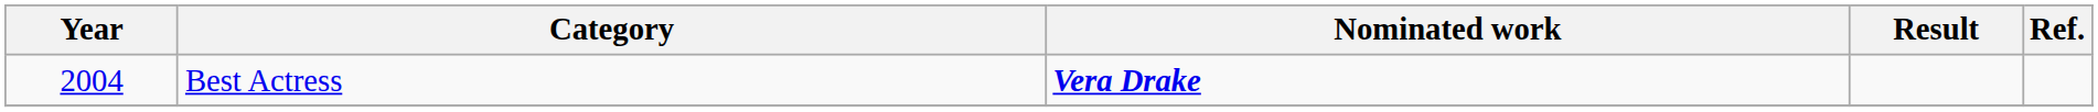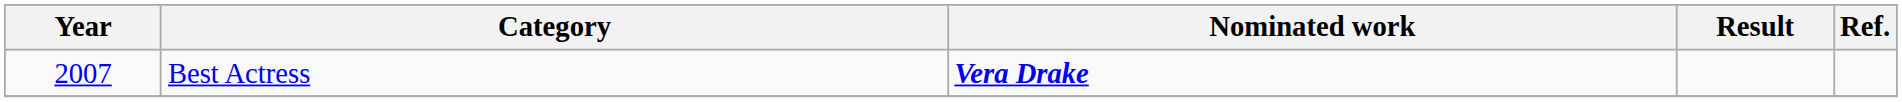Best Actress | Year: 2004 -> 2007
